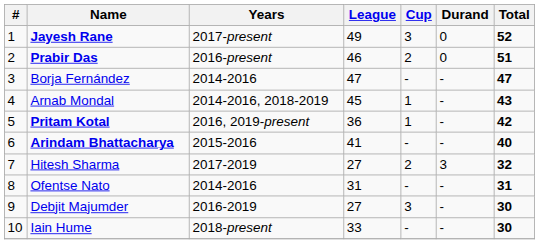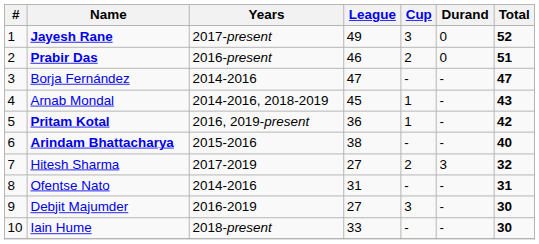Arindam Bhattacharya | League: 41 -> 38
